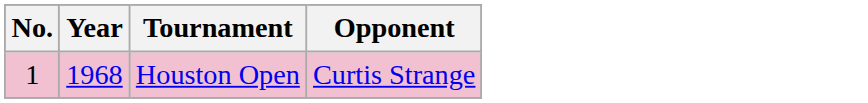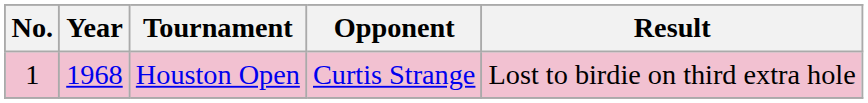+ column: Result | Lost to birdie on third extra hole
